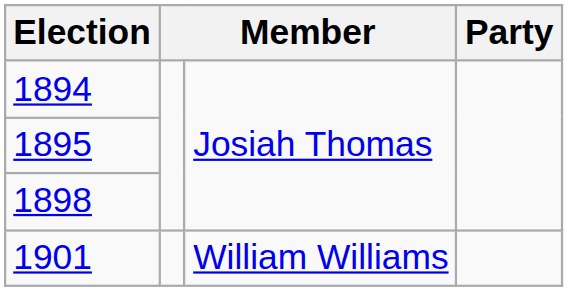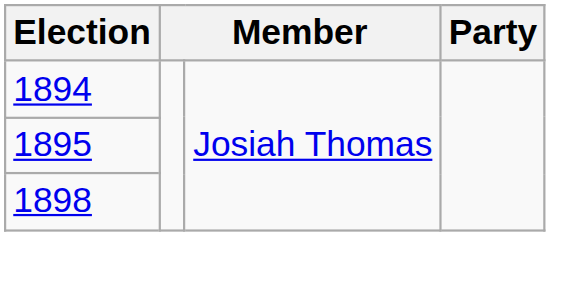- row: 1901 | William Williams
